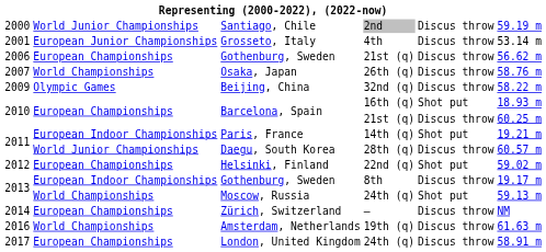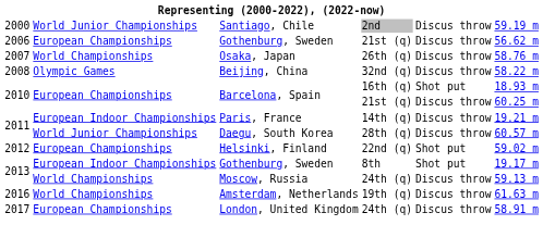- row: 2001 | European Junior Championships | Grosseto, Italy | 4th | Discus throw | 53.14 m
Beijing, China | column 1: 2009 -> 2008
Paris, France | column 5: Shot put -> Discus throw
Gothenburg, Sweden / 8th | column 5: Discus throw -> Shot put
Moscow, Russia | column 5: Shot put -> Discus throw
- row: 2014 | European Championships | Zürich, Switzerland | – | Discus throw | NM
